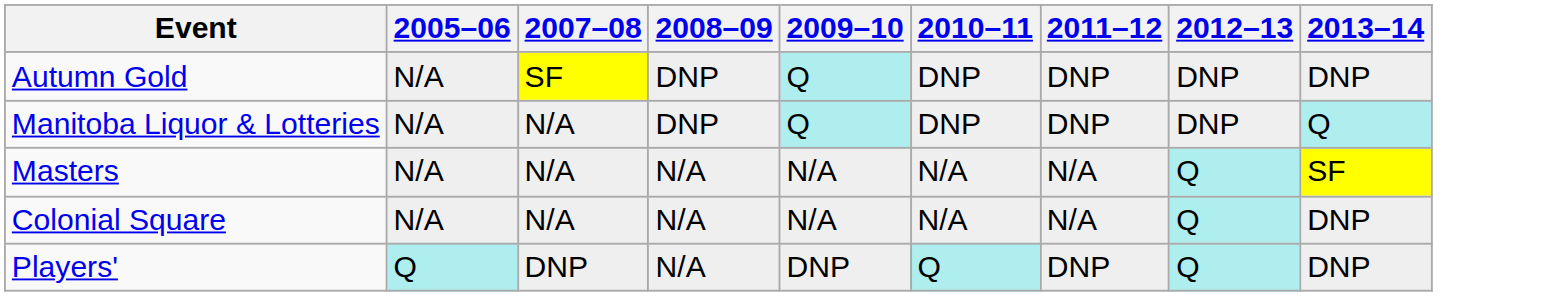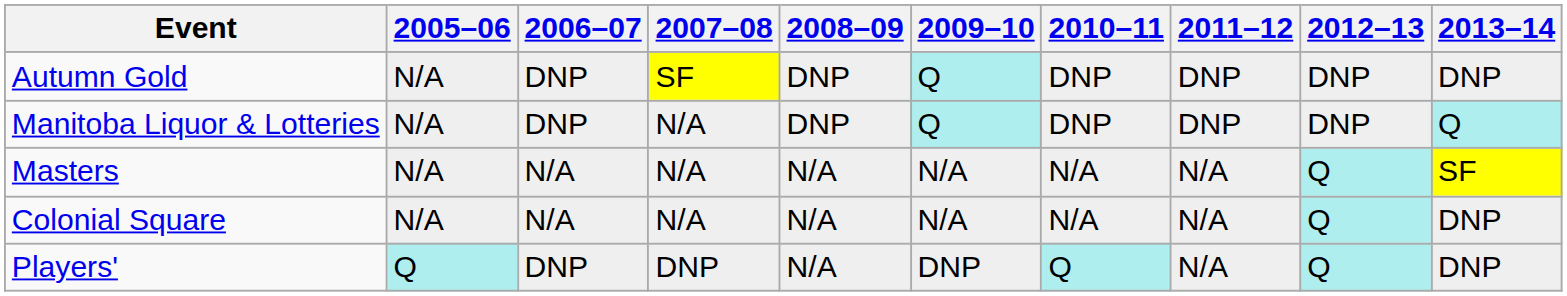+ column: 2006–07 | DNP | DNP | N/A | N/A | DNP
Players' | 2011–12: DNP -> N/A
